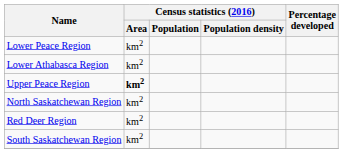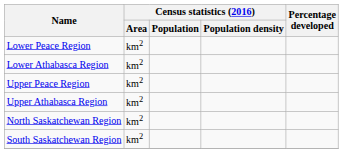Upper Peace Region | Census statistics (2016) / Area: bold -> normal
+ row: Upper Athabasca Region | km2
- row: Red Deer Region | km2
